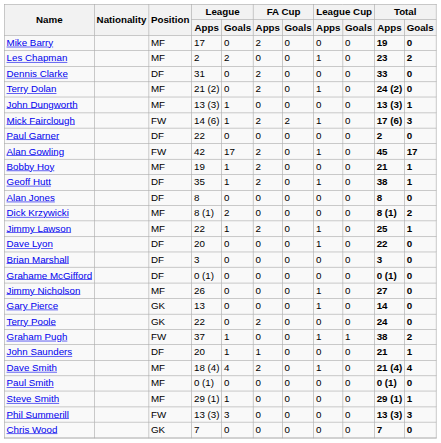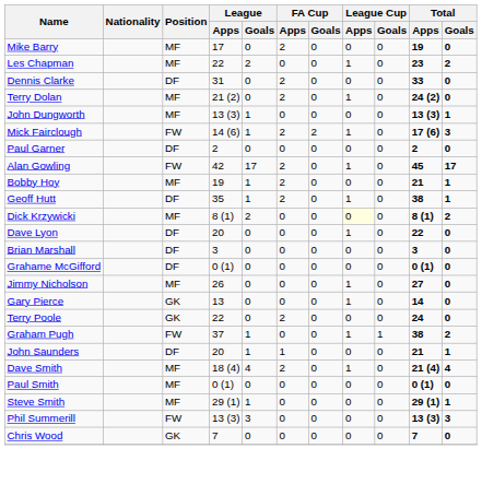Les Chapman | League / Apps: 2 -> 22
Paul Garner | League / Apps: 22 -> 2
- row: Alan Jones | DF | 8 | 0 | 0 | 0 | 0 | 0 | 8 | 0
Dick Krzywicki | League Cup / Apps: no background -> lightyellow background
- row: Jimmy Lawson | MF | 22 | 1 | 2 | 0 | 1 | 0 | 25 | 1
